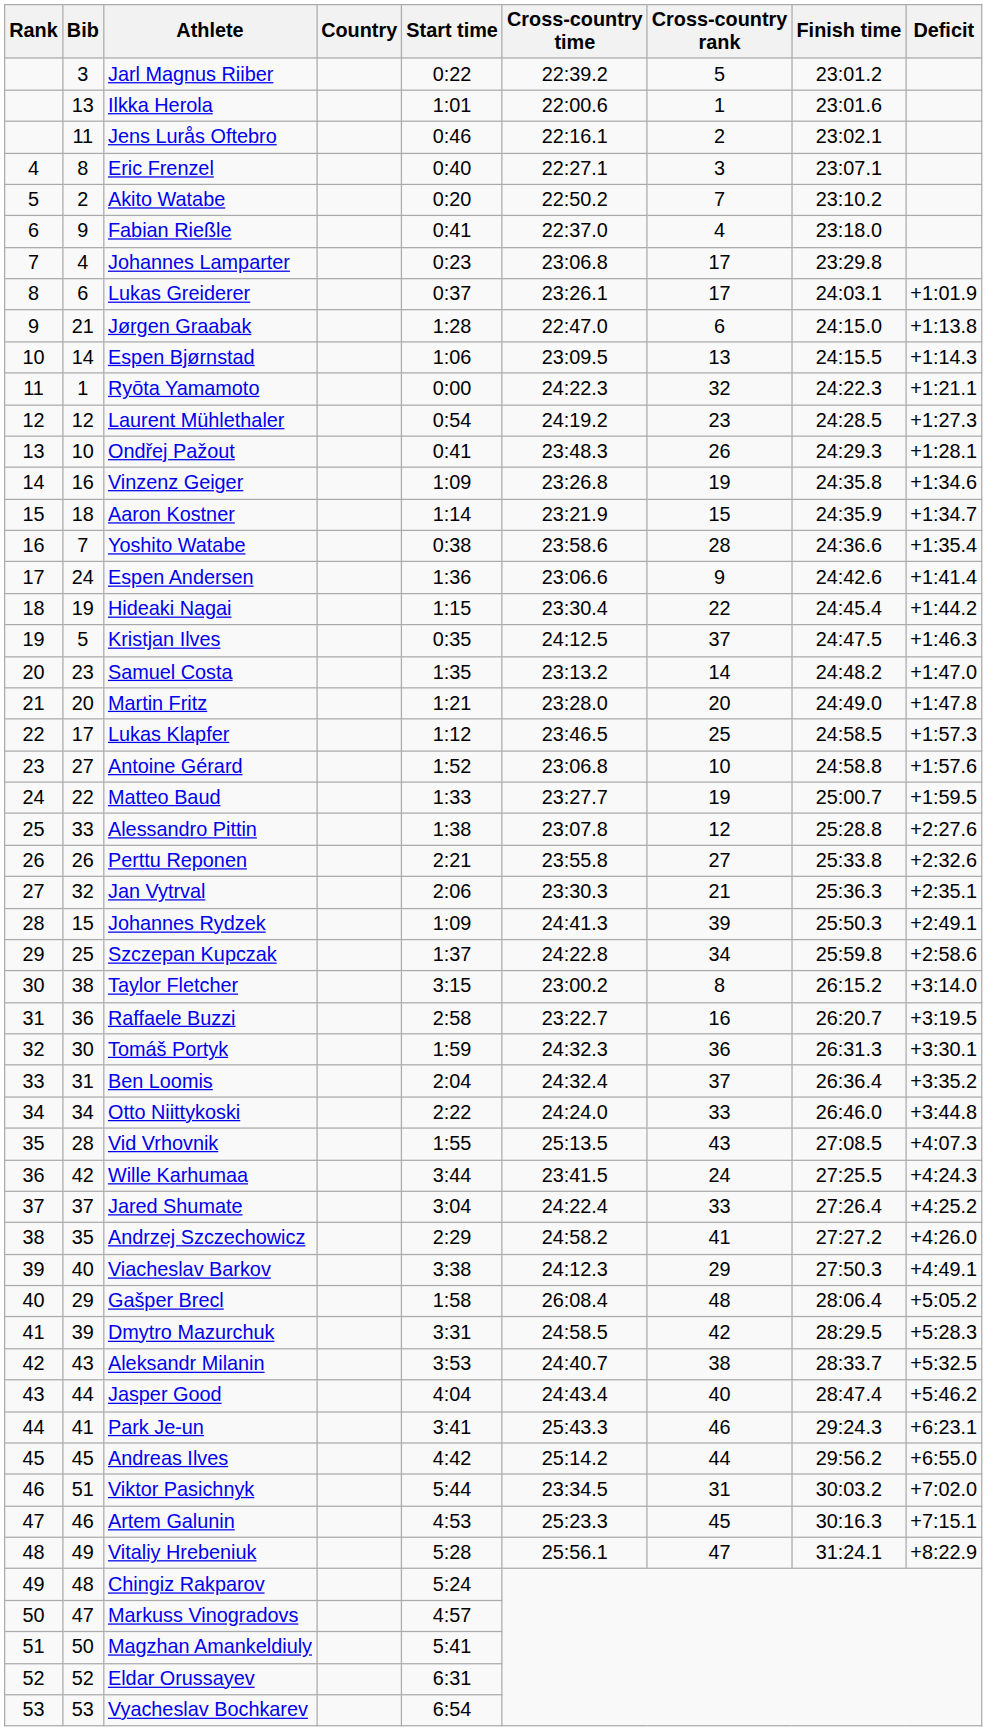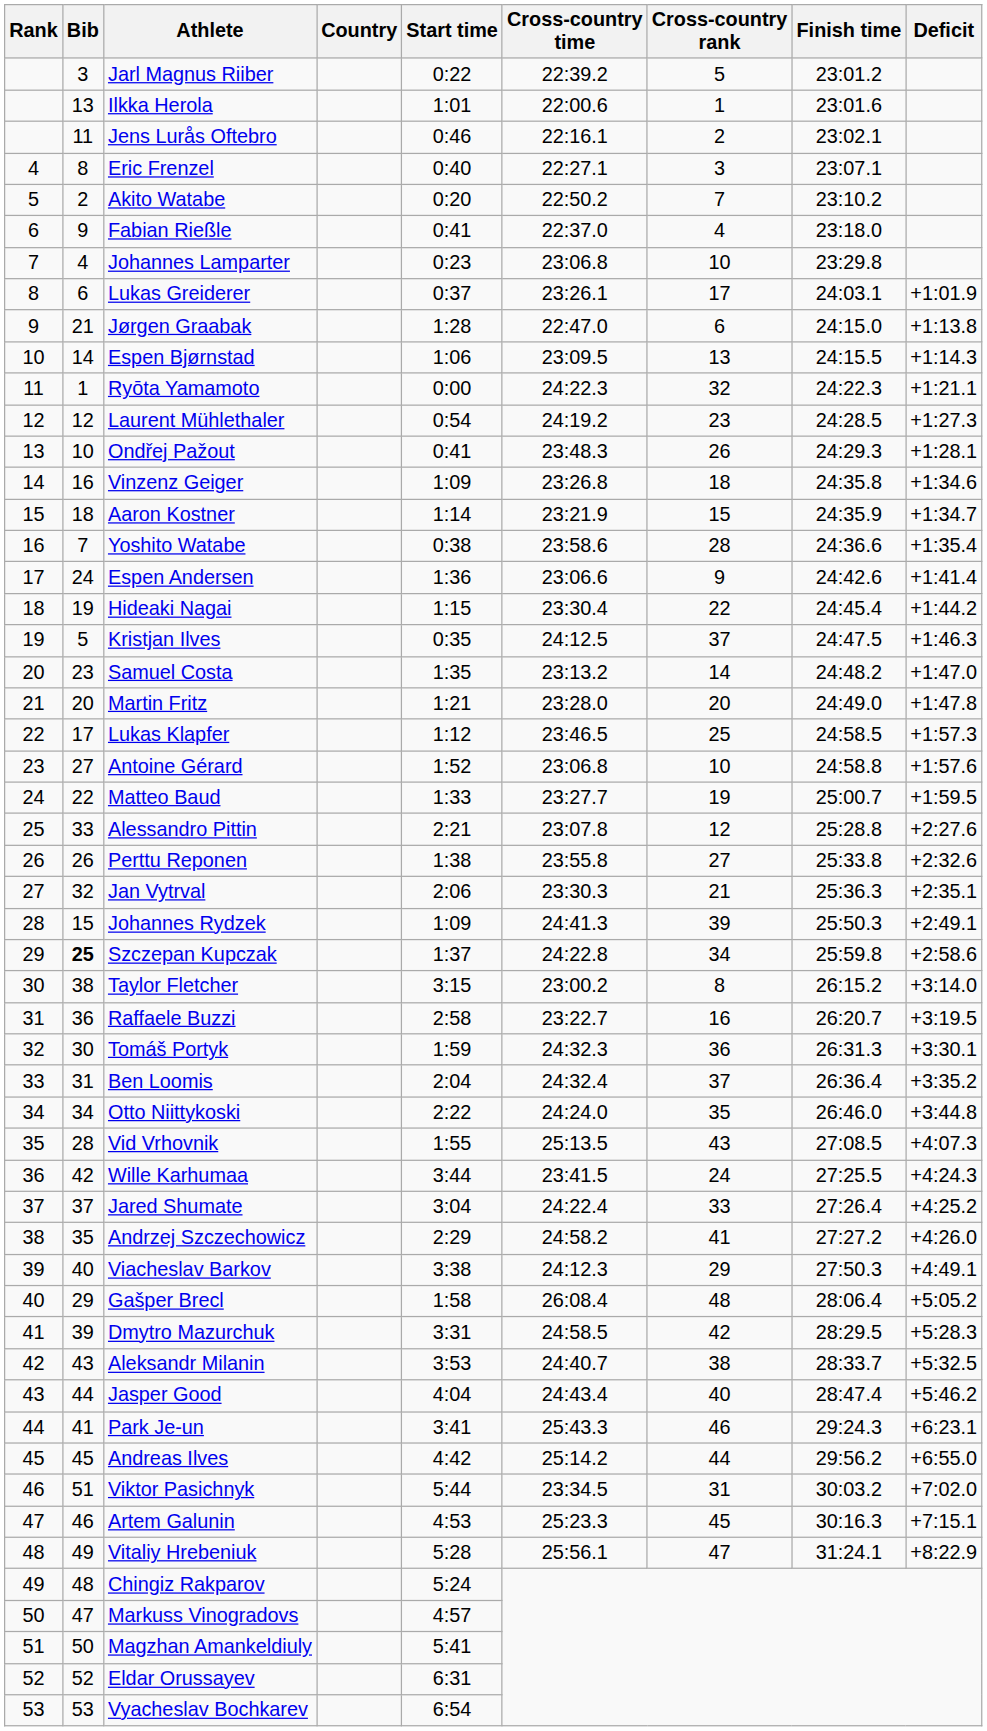Johannes Lamparter | Cross-country rank: 17 -> 10
Vinzenz Geiger | Cross-country rank: 19 -> 18
Alessandro Pittin | Start time: 1:38 -> 2:21
Perttu Reponen | Start time: 2:21 -> 1:38
Szczepan Kupczak | Bib: normal -> bold
Otto Niittykoski | Cross-country rank: 33 -> 35
